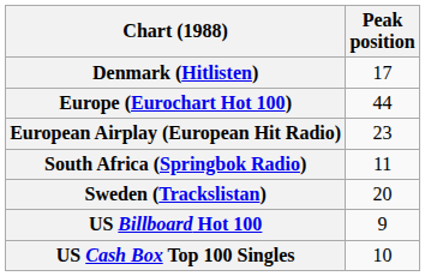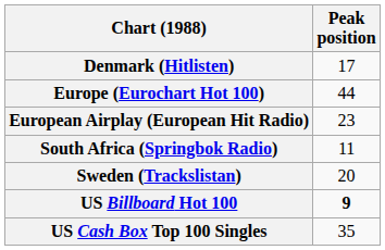US Billboard Hot 100 | Peak position: normal -> bold
US Cash Box Top 100 Singles | Peak position: 10 -> 35
